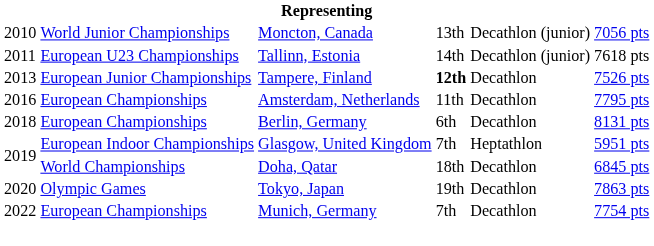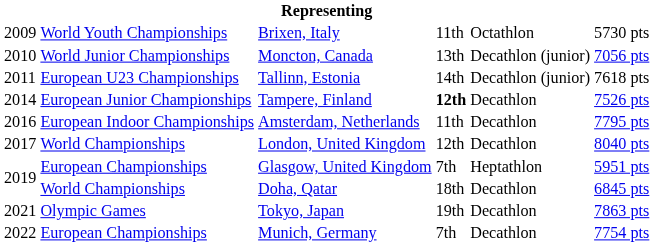+ row: 2009 | World Youth Championships | Brixen, Italy | 11th | Octathlon | 5730 pts
Tampere, Finland | column 1: 2013 -> 2014
Amsterdam, Netherlands | column 2: European Championships -> European Indoor Championships
+ row: 2017 | World Championships | London, United Kingdom | 12th | Decathlon | 8040 pts
- row: 2018 | European Championships | Berlin, Germany | 6th | Decathlon | 8131 pts
Glasgow, United Kingdom | column 2: European Indoor Championships -> European Championships
Tokyo, Japan | column 1: 2020 -> 2021
